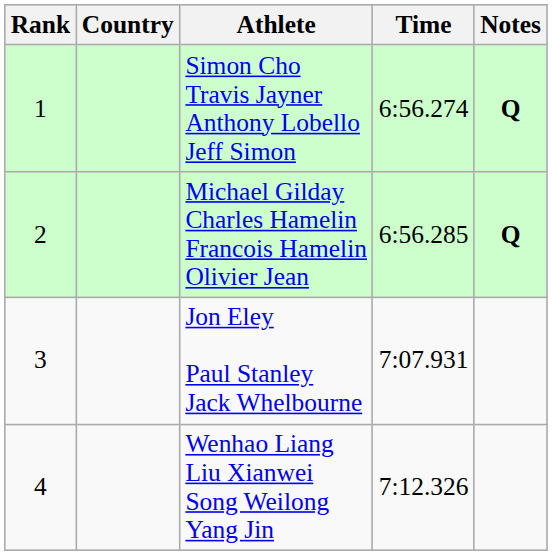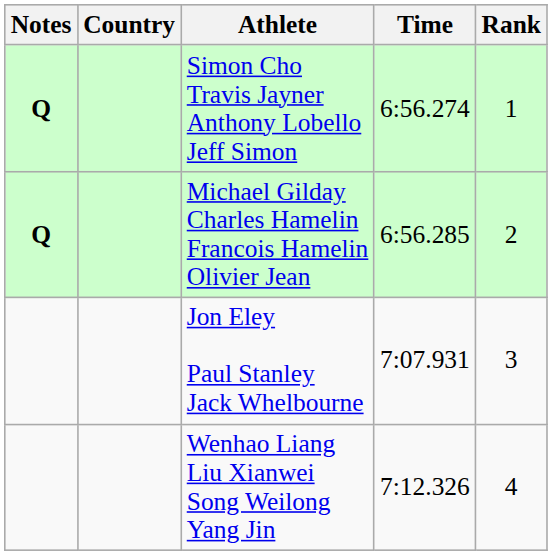columns swapped: Rank <-> Notes
